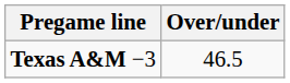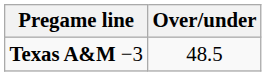Texas A&M −3 | Over/under: 46.5 -> 48.5
